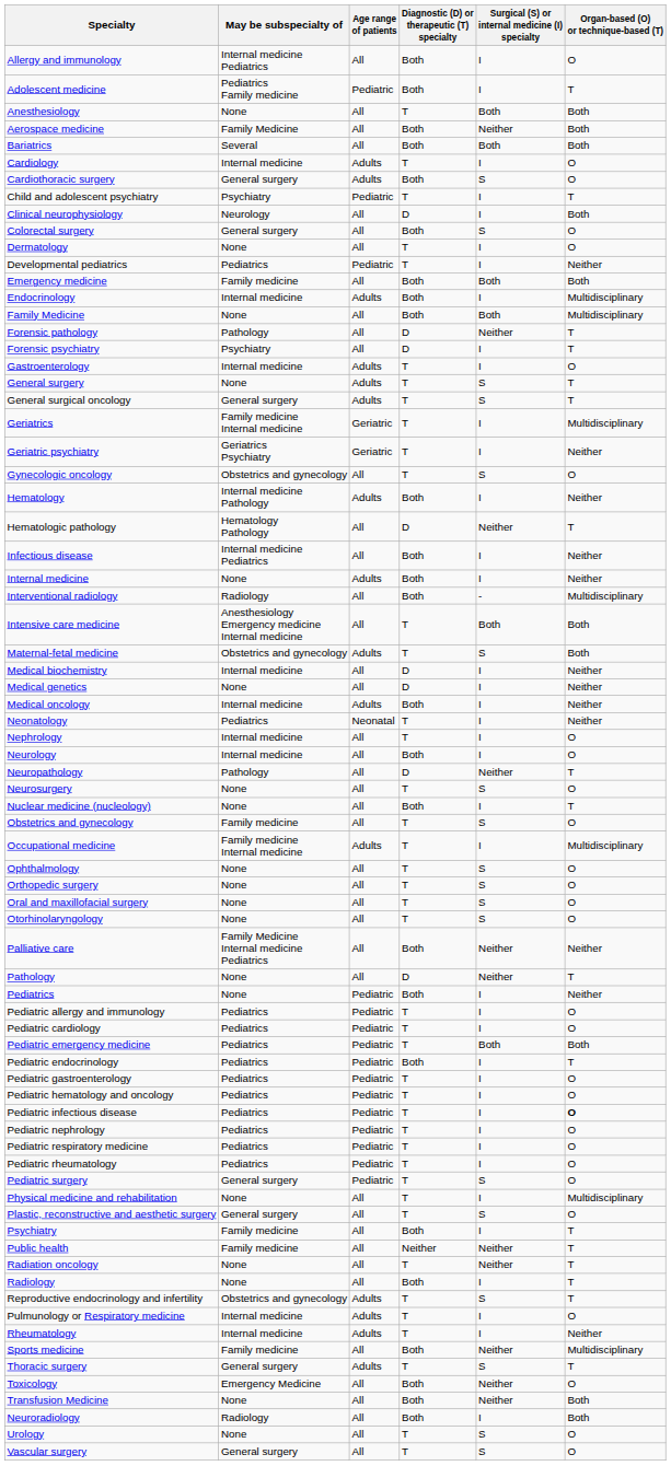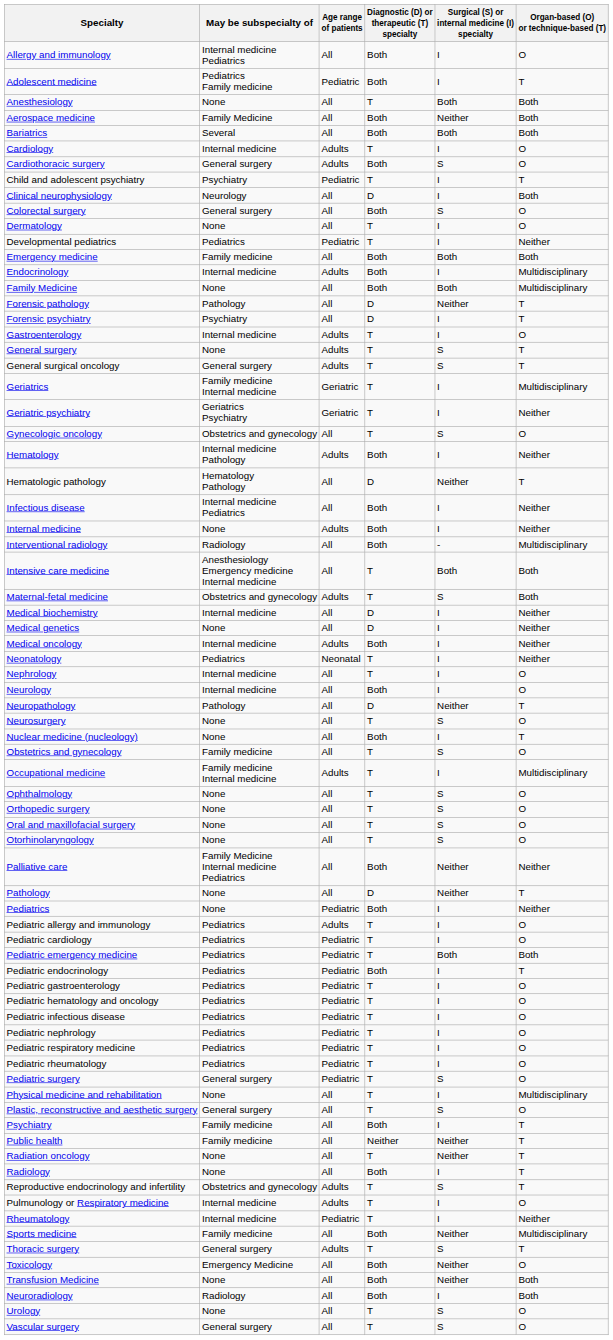Pediatric allergy and immunology | Age range of patients: Pediatric -> Adults
Pediatric infectious disease | Organ-based (O) or technique-based (T): bold -> normal
Rheumatology | Age range of patients: Adults -> Pediatric
